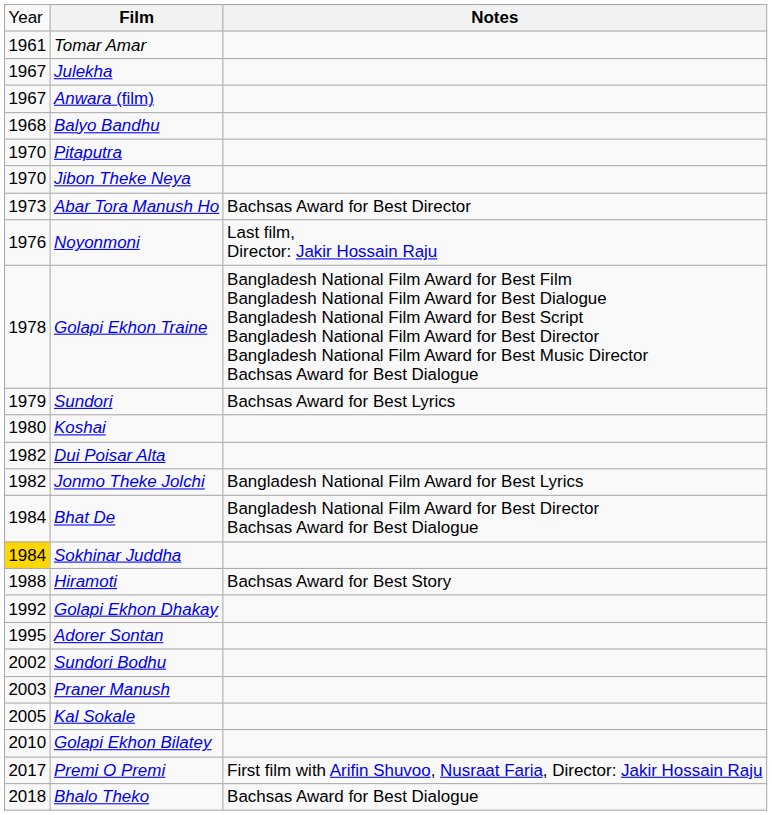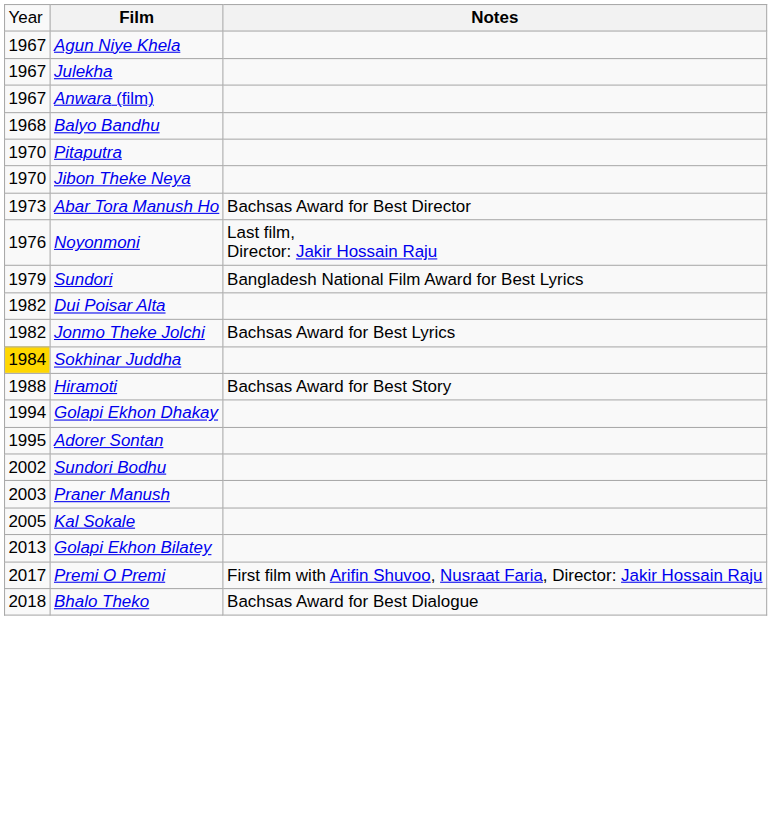- row: 1961 | Tomar Amar
+ row: 1967 | Agun Niye Khela
- row: 1978 | Golapi Ekhon Traine | Bangladesh National Film Award for Best Film Bangladesh National Film Award for Best Dialogue Bangladesh National Film Award for Best Script Bangladesh National Film Award for Best Director Bangladesh National Film Award for Best Music Director Bachsas Award for Best Dialogue
Sundori | column 3: Bachsas Award for Best Lyrics -> Bangladesh National Film Award for Best Lyrics
- row: 1980 | Koshai
Jonmo Theke Jolchi | column 3: Bangladesh National Film Award for Best Lyrics -> Bachsas Award for Best Lyrics
- row: 1984 | Bhat De | Bangladesh National Film Award for Best Director Bachsas Award for Best Dialogue
Golapi Ekhon Dhakay | column 1: 1992 -> 1994
Golapi Ekhon Bilatey | column 1: 2010 -> 2013
